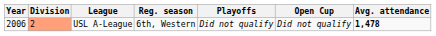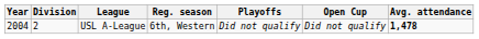USL A-League | Year: 2006 -> 2004
USL A-League | Division: lightsalmon background -> no background
